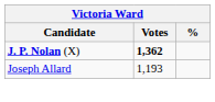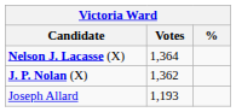+ row: Nelson J. Lacasse (X) | 1,364
J. P. Nolan (X) | Votes: bold -> normal
